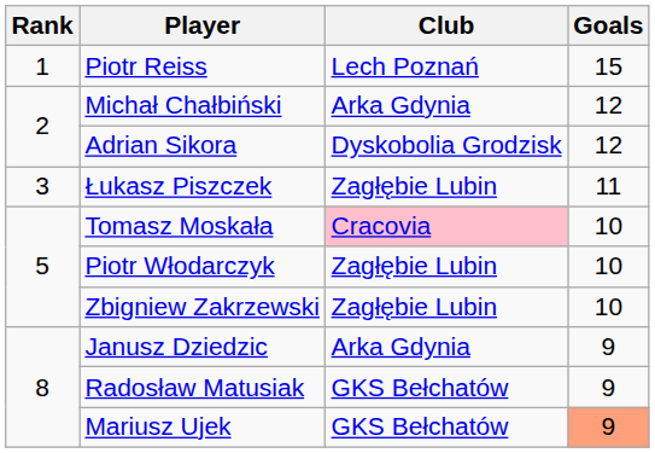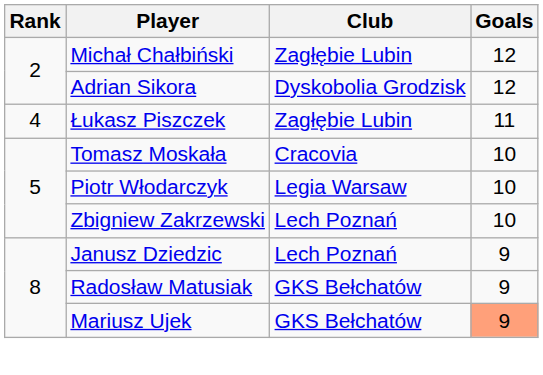- row: 1 | Piotr Reiss | Lech Poznań | 15
Michał Chałbiński | Club: Arka Gdynia -> Zagłębie Lubin
Łukasz Piszczek | Rank: 3 -> 4
Tomasz Moskała | Club: pink background -> no background
Piotr Włodarczyk | Club: Zagłębie Lubin -> Legia Warsaw
Zbigniew Zakrzewski | Club: Zagłębie Lubin -> Lech Poznań
Janusz Dziedzic | Club: Arka Gdynia -> Lech Poznań
